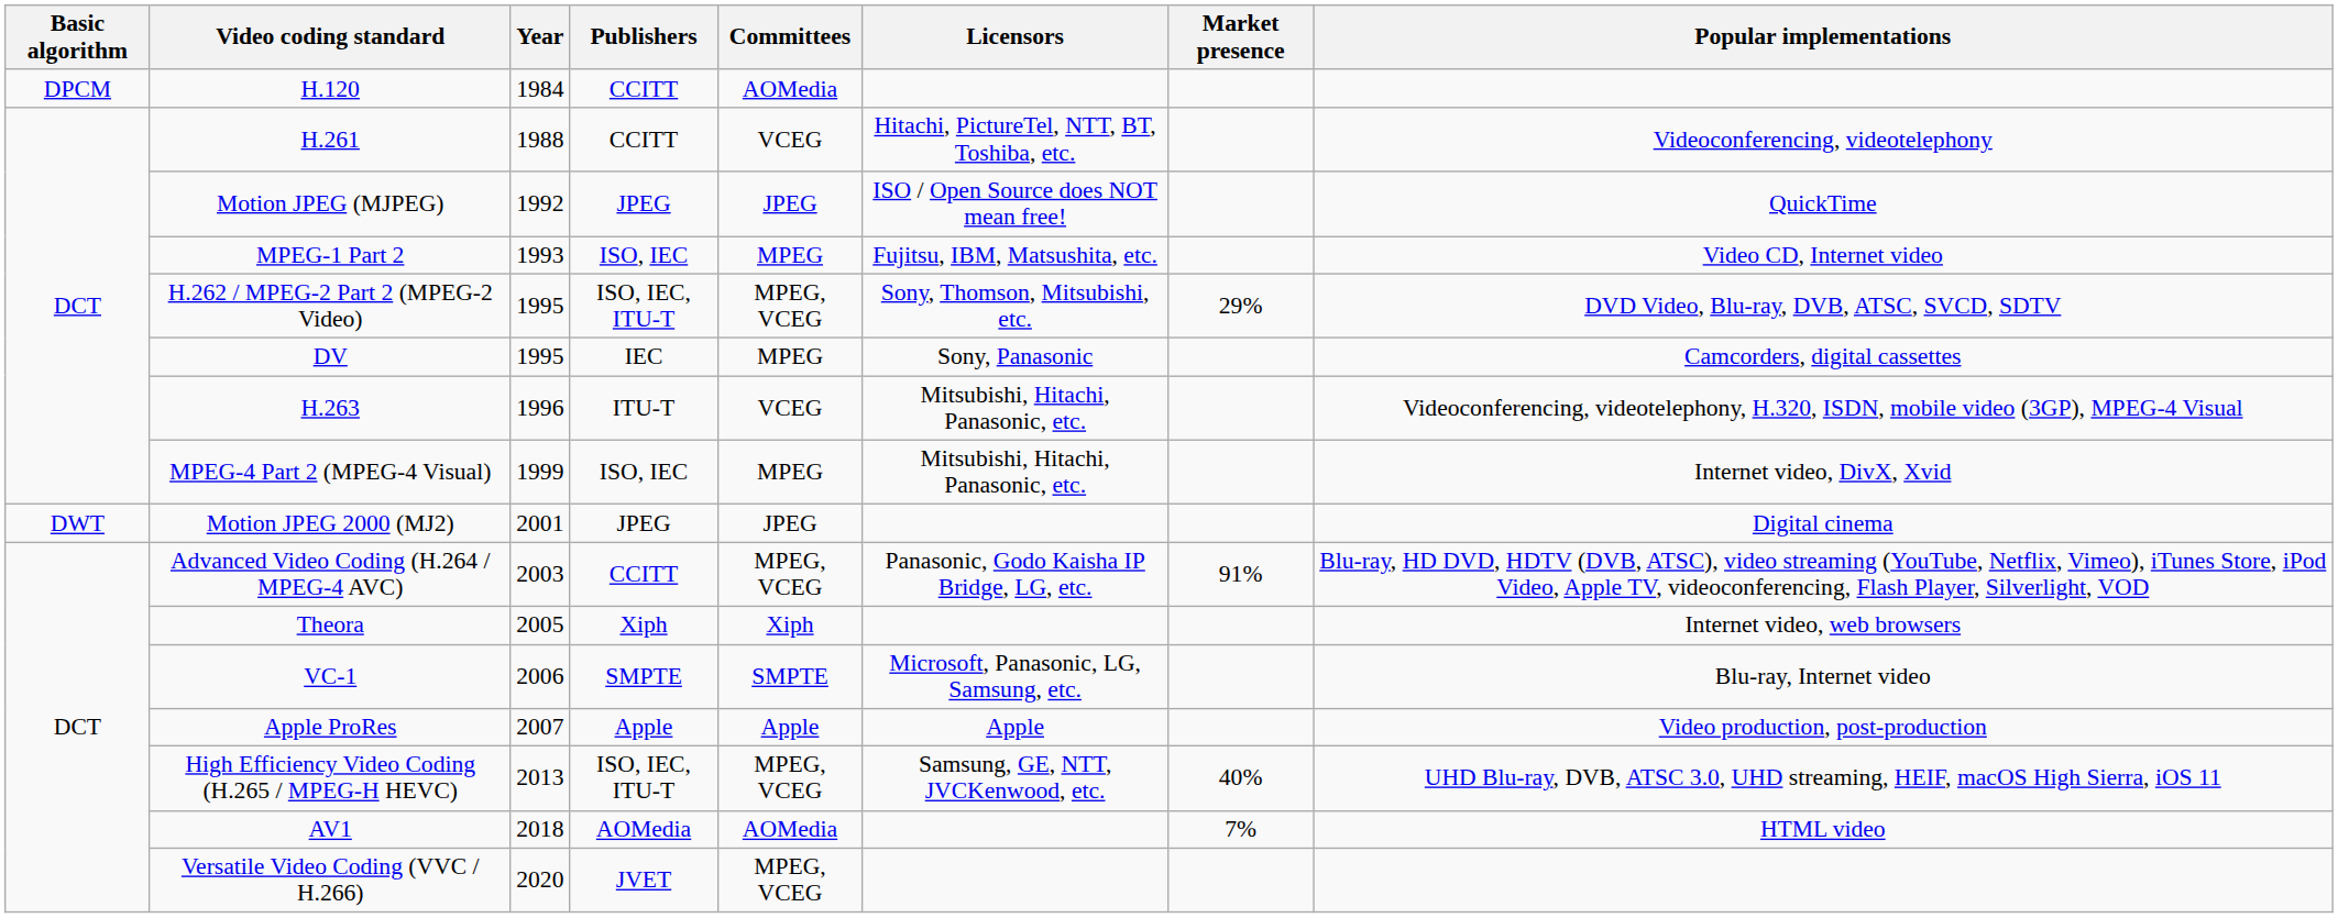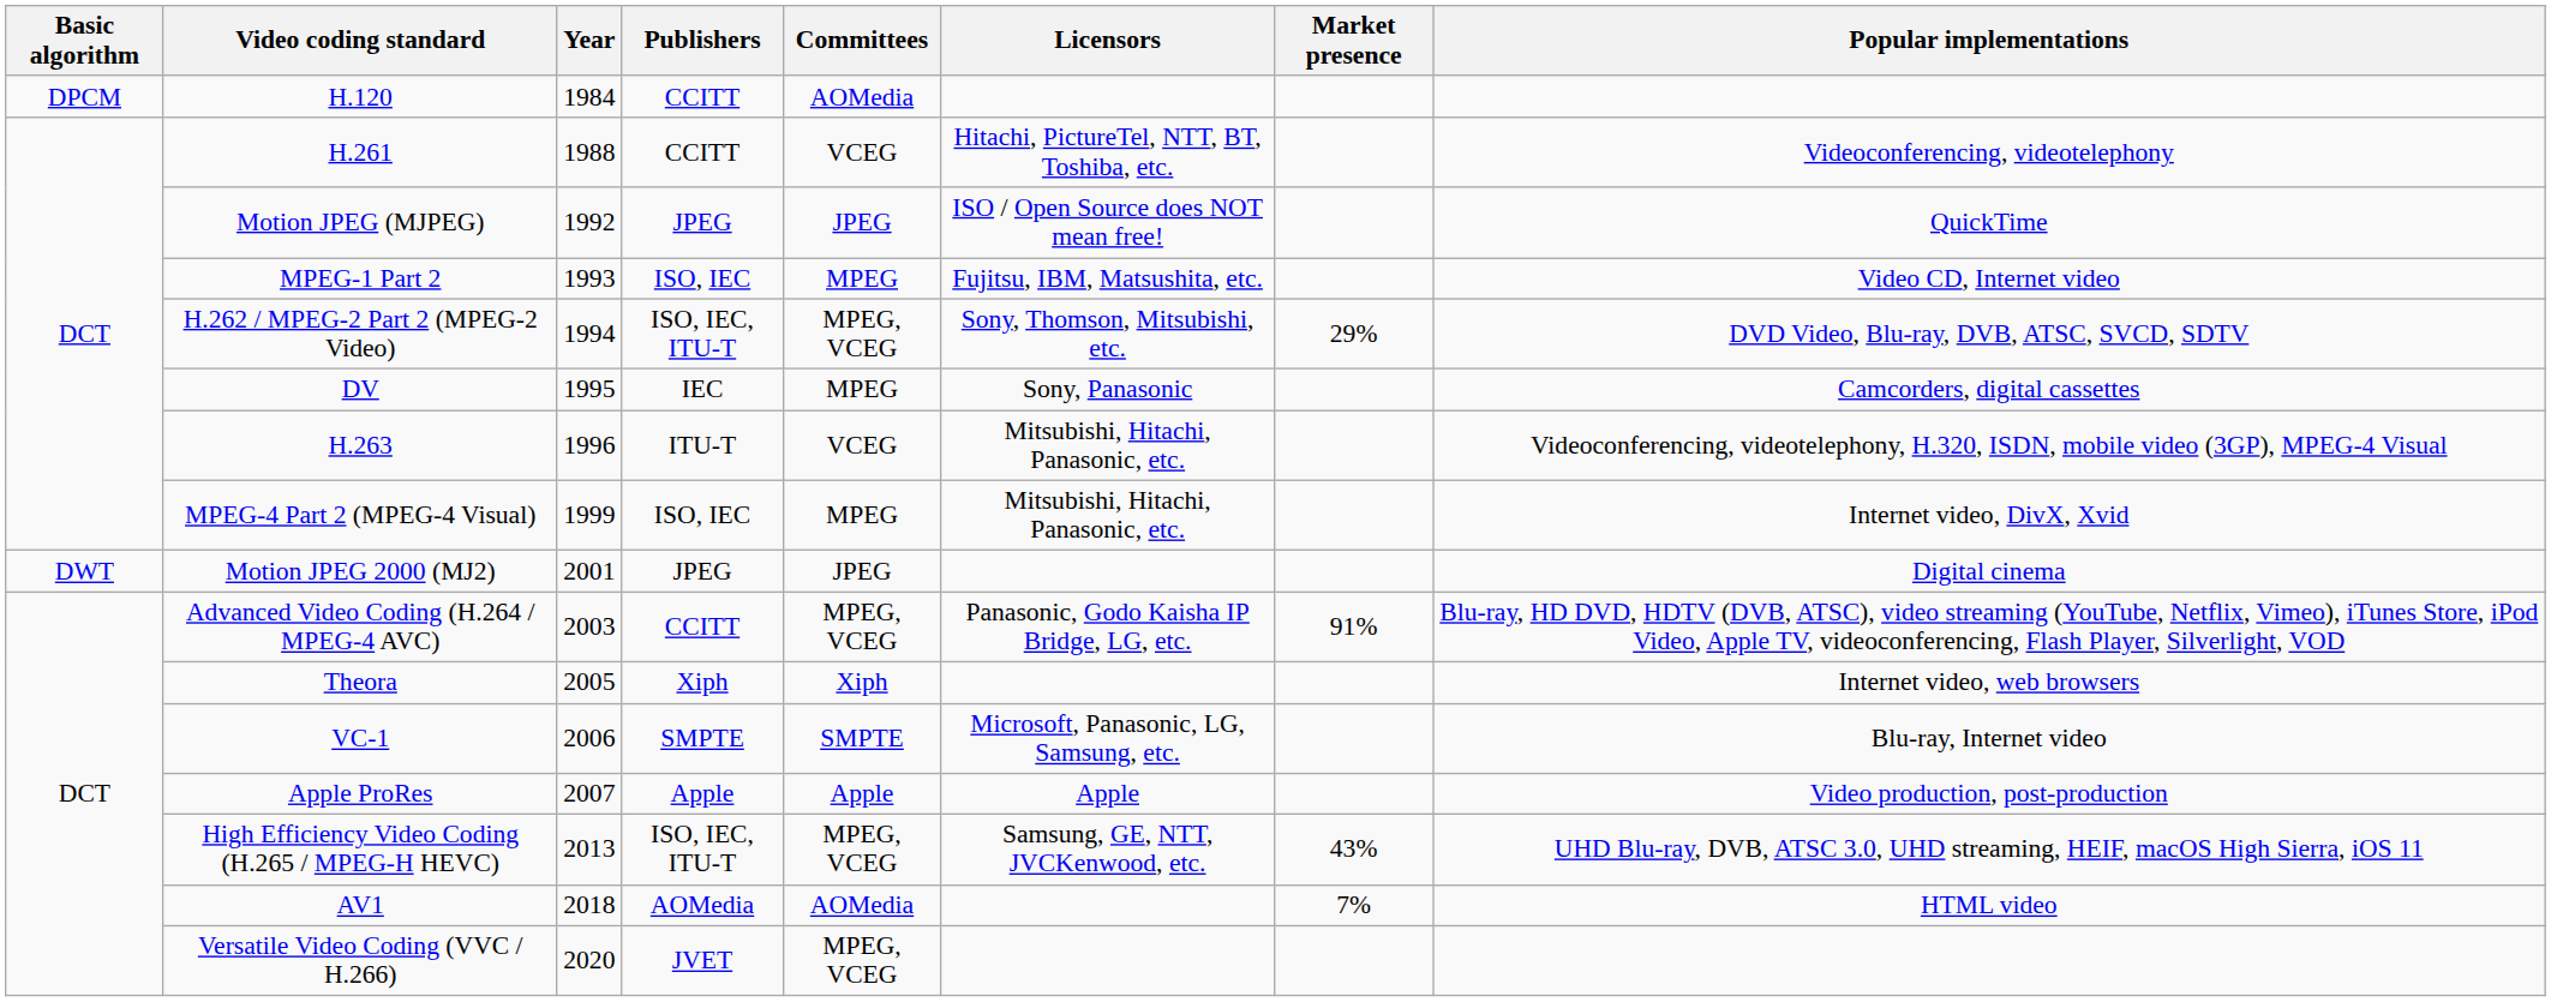H.262 / MPEG-2 Part 2 (MPEG-2 Video) | Year: 1995 -> 1994
High Efficiency Video Coding (H.265 / MPEG-H HEVC) | Market presence: 40% -> 43%
